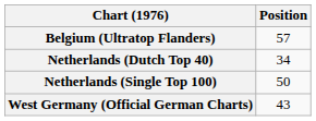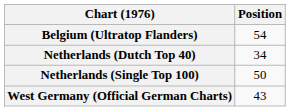Belgium (Ultratop Flanders) | Position: 57 -> 54
